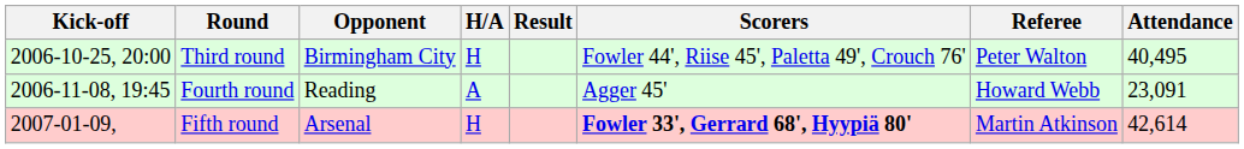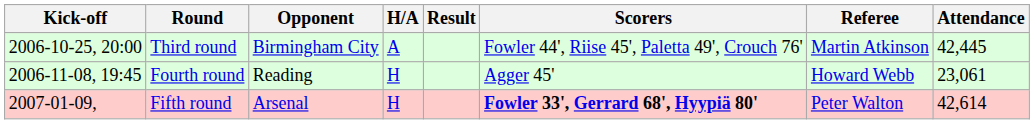Third round | H/A: H -> A
Third round | Referee: Peter Walton -> Martin Atkinson
Third round | Attendance: 40,495 -> 42,445
Fourth round | H/A: A -> H
Fourth round | Attendance: 23,091 -> 23,061
Fifth round | Referee: Martin Atkinson -> Peter Walton
